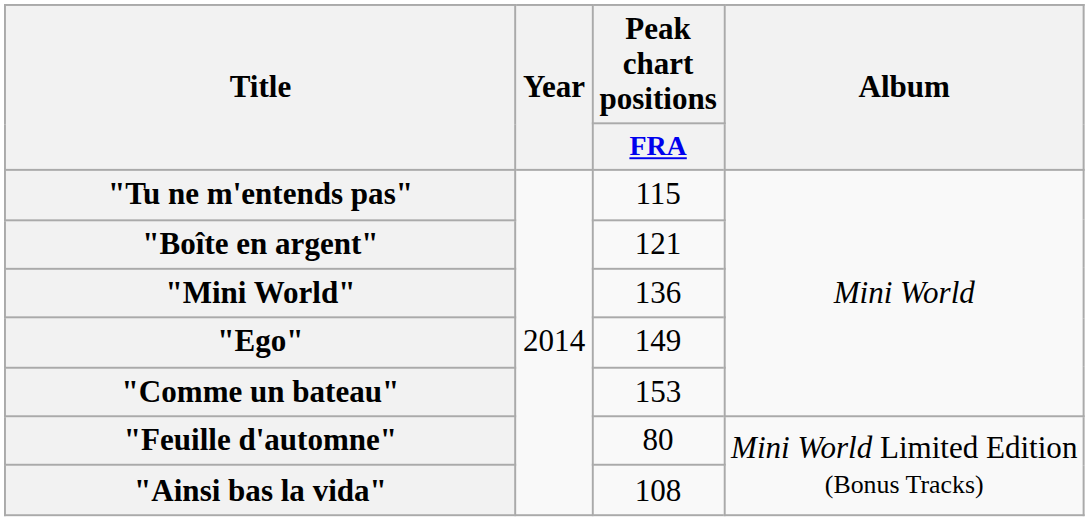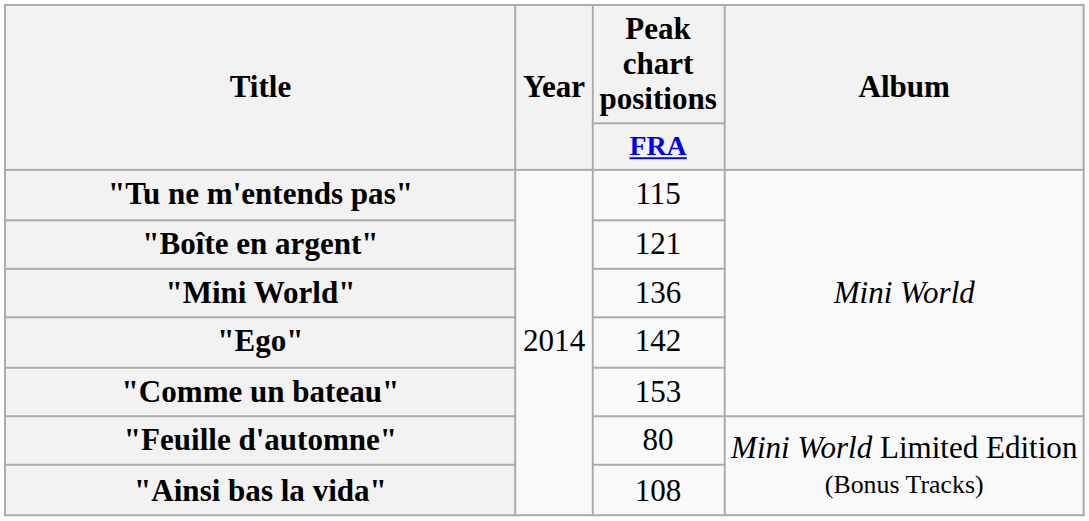"Ego" | Peak chart positions / FRA: 149 -> 142
